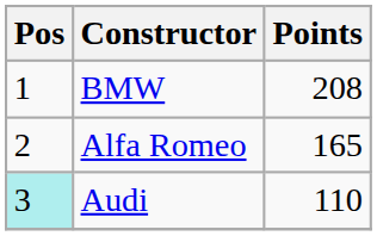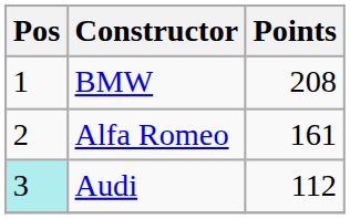Alfa Romeo | Points: 165 -> 161
Audi | Points: 110 -> 112
